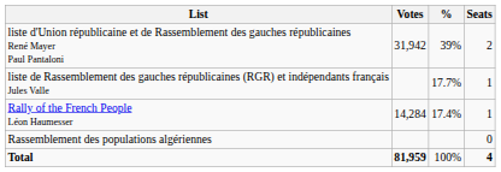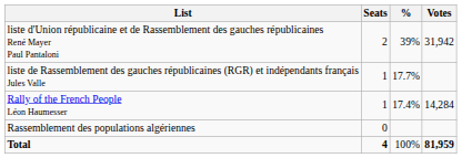columns swapped: Votes <-> Seats
